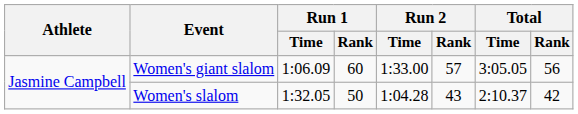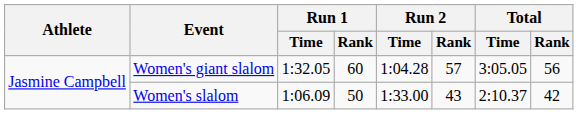Women's giant slalom | Run 1 / Time: 1:06.09 -> 1:32.05
Women's giant slalom | Run 2 / Time: 1:33.00 -> 1:04.28
Women's slalom | Run 1 / Time: 1:32.05 -> 1:06.09
Women's slalom | Run 2 / Time: 1:04.28 -> 1:33.00
